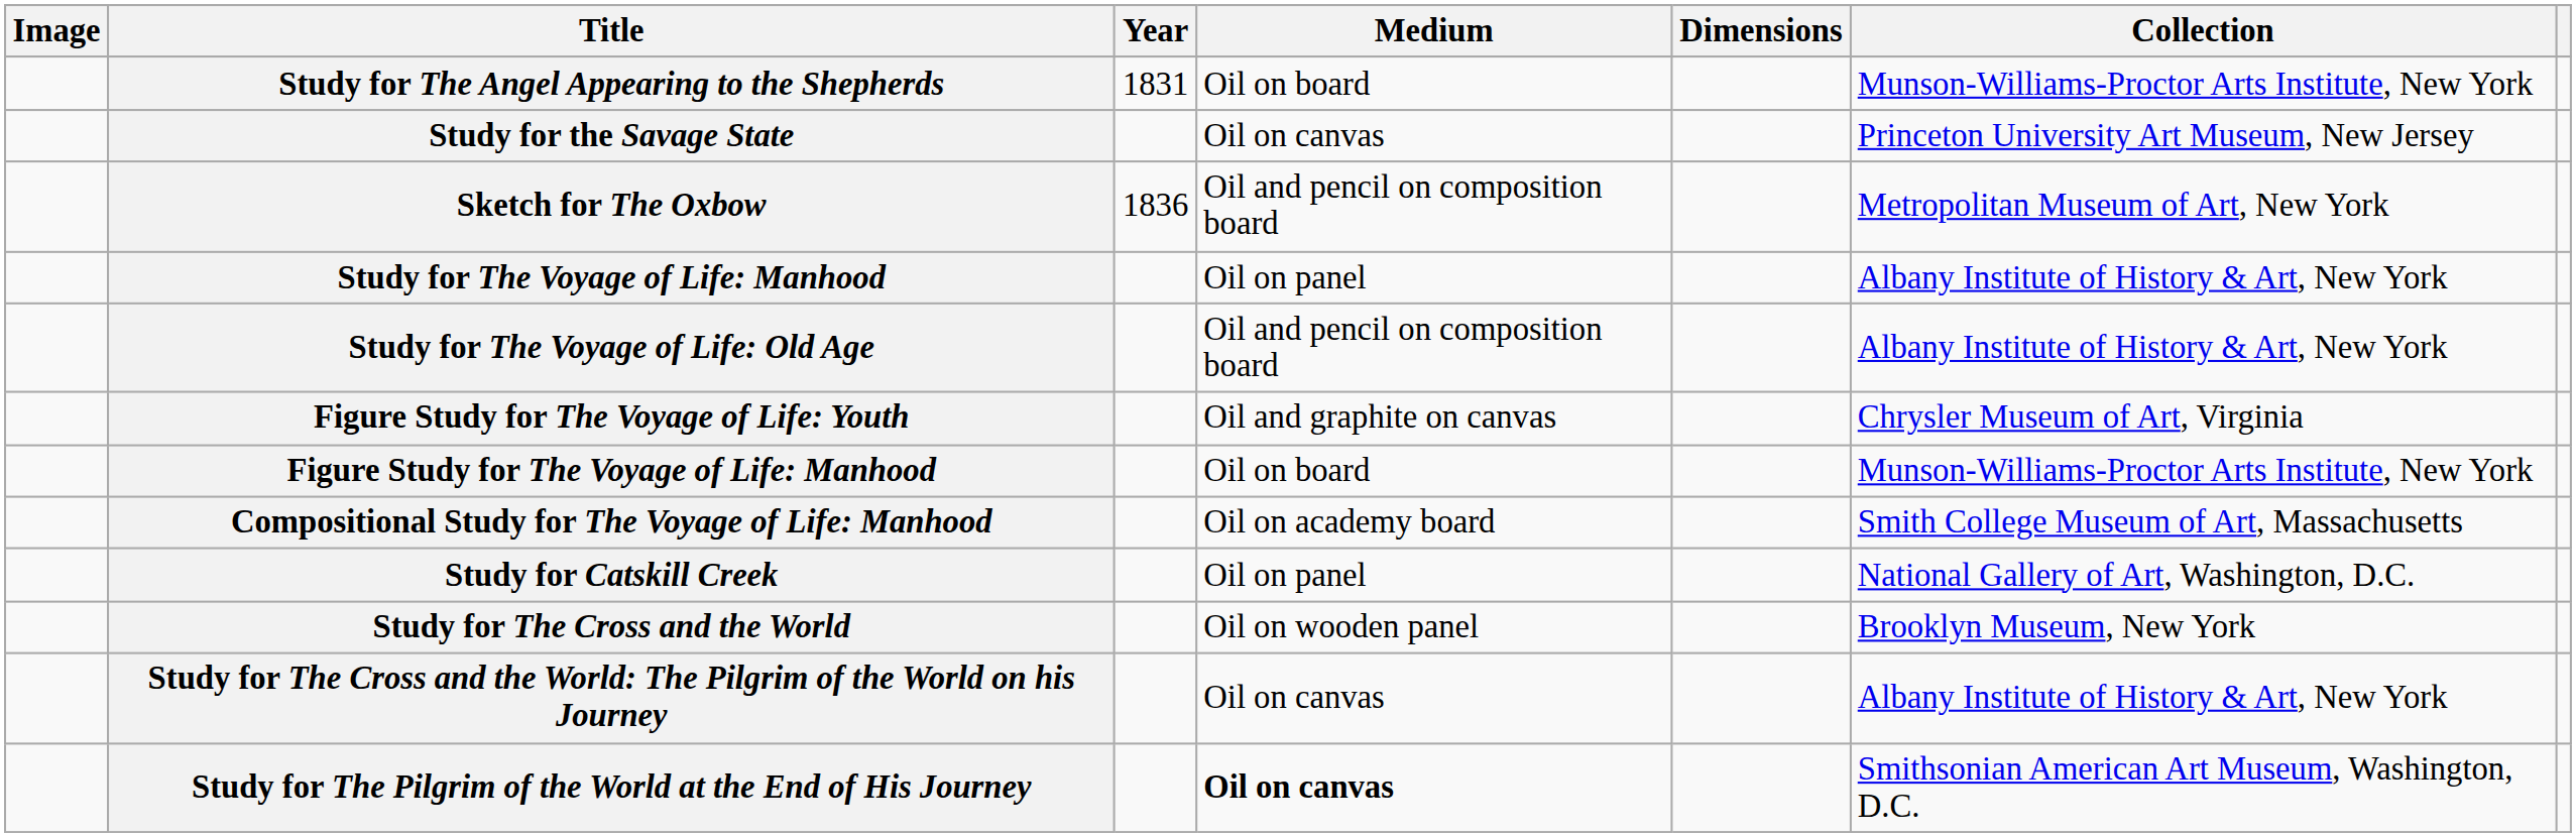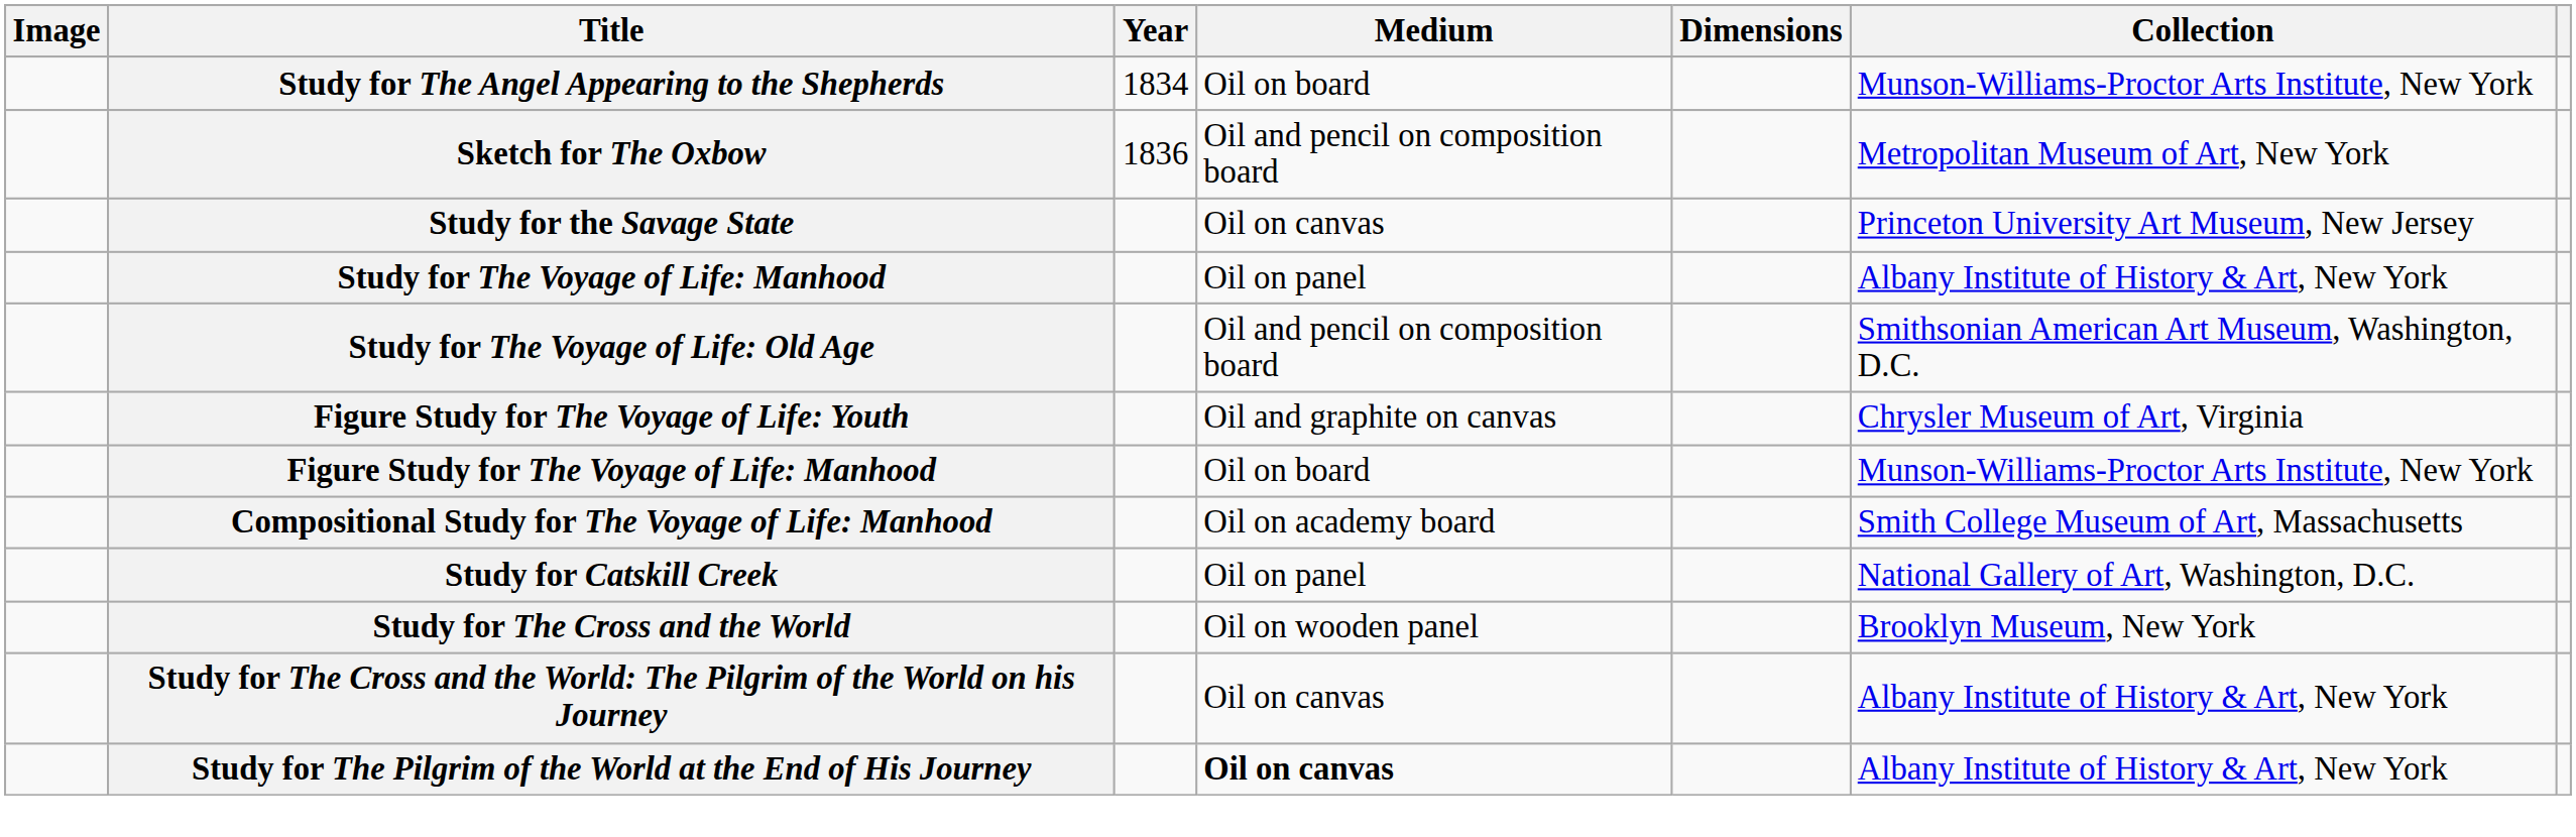Study for The Angel Appearing to the Shepherds | Year: 1831 -> 1834
rows swapped: Study for the Savage State <-> Sketch for The Oxbow
Study for The Voyage of Life: Old Age | Collection: Albany Institute of History & Art, New York -> Smithsonian American Art Museum, Washington, D.C.
Study for The Pilgrim of the World at the End of His Journey | Collection: Smithsonian American Art Museum, Washington, D.C. -> Albany Institute of History & Art, New York
